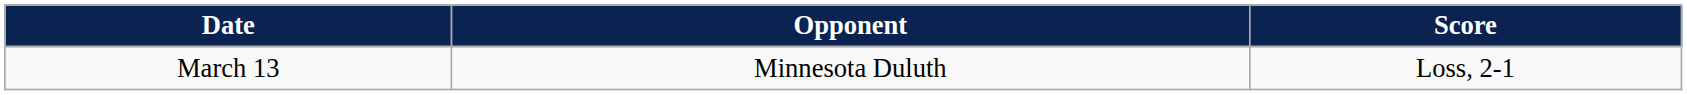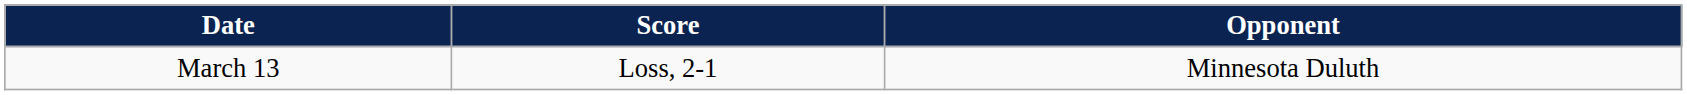columns swapped: Opponent <-> Score
